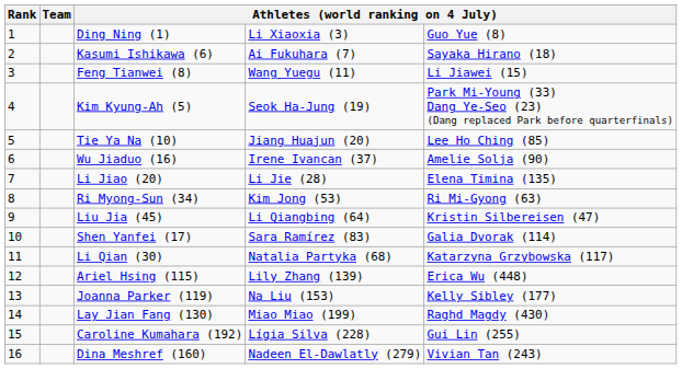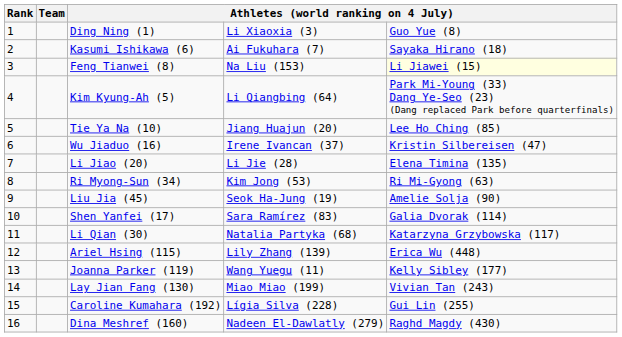Feng Tianwei (8) | column 4: Wang Yuegu (11) -> Na Liu (153)
Feng Tianwei (8) | column 5: no background -> lightyellow background
Kim Kyung-Ah (5) | column 4: Seok Ha-Jung (19) -> Li Qiangbing (64)
Wu Jiaduo (16) | column 5: Amelie Solja (90) -> Kristin Silbereisen (47)
Liu Jia (45) | column 4: Li Qiangbing (64) -> Seok Ha-Jung (19)
Liu Jia (45) | column 5: Kristin Silbereisen (47) -> Amelie Solja (90)
Joanna Parker (119) | column 4: Na Liu (153) -> Wang Yuegu (11)
Lay Jian Fang (130) | column 5: Raghd Magdy (430) -> Vivian Tan (243)
Dina Meshref (160) | column 5: Vivian Tan (243) -> Raghd Magdy (430)
